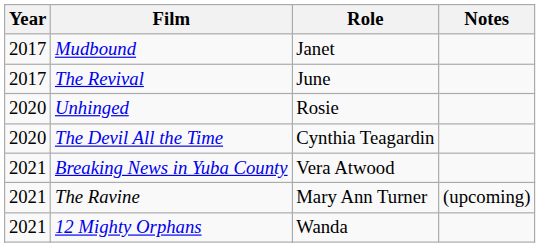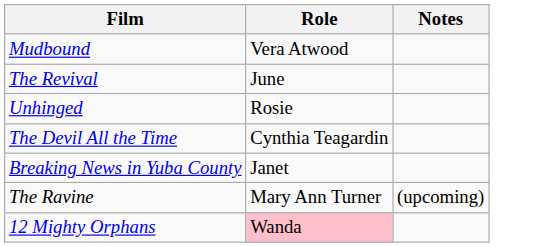- column: Year | 2017 | 2017 | 2020 | 2020 | 2021 | 2021 | 2021
Mudbound | Role: Janet -> Vera Atwood
Breaking News in Yuba County | Role: Vera Atwood -> Janet
12 Mighty Orphans | Role: no background -> pink background
